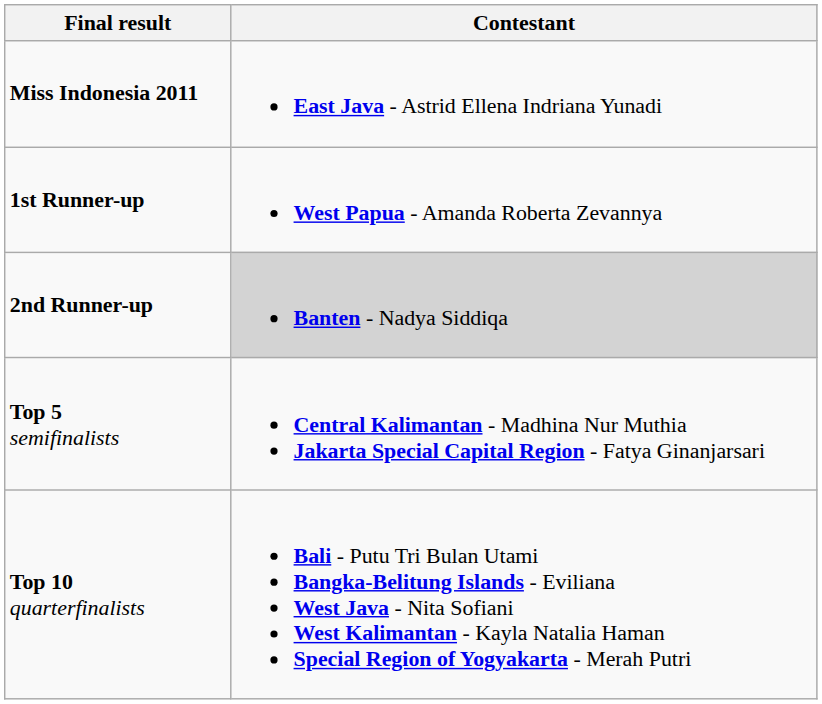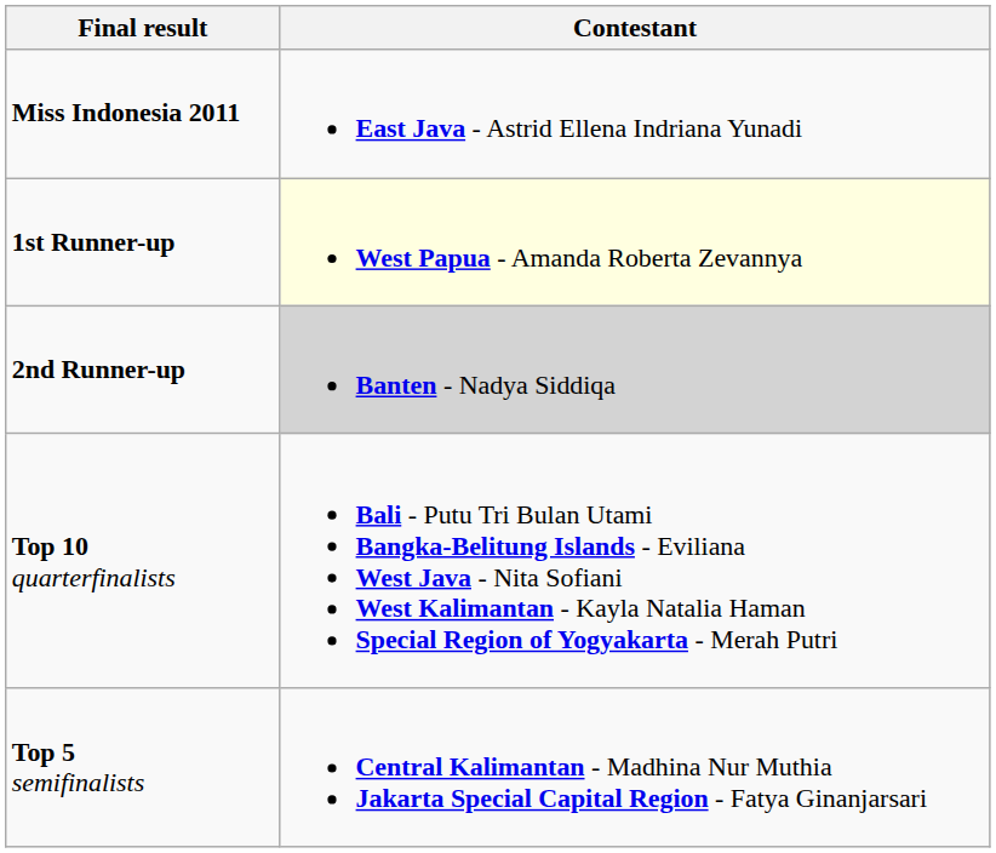1st Runner-up | Contestant: no background -> lightyellow background
rows swapped: Top 5 semifinalists <-> Top 10 quarterfinalists
